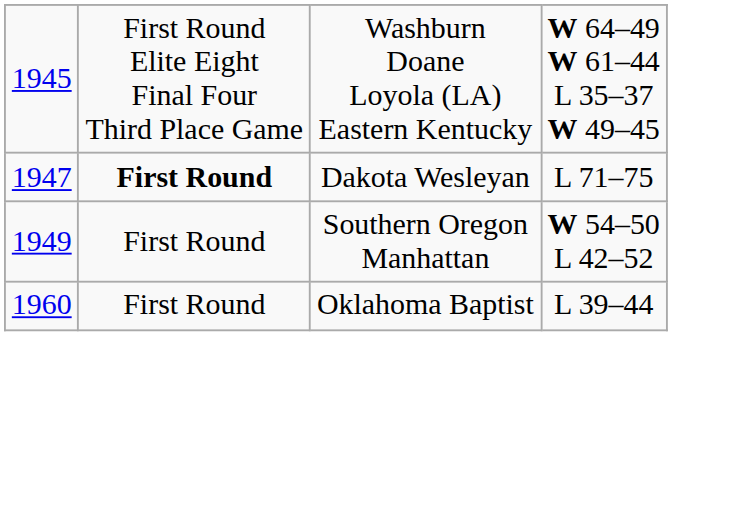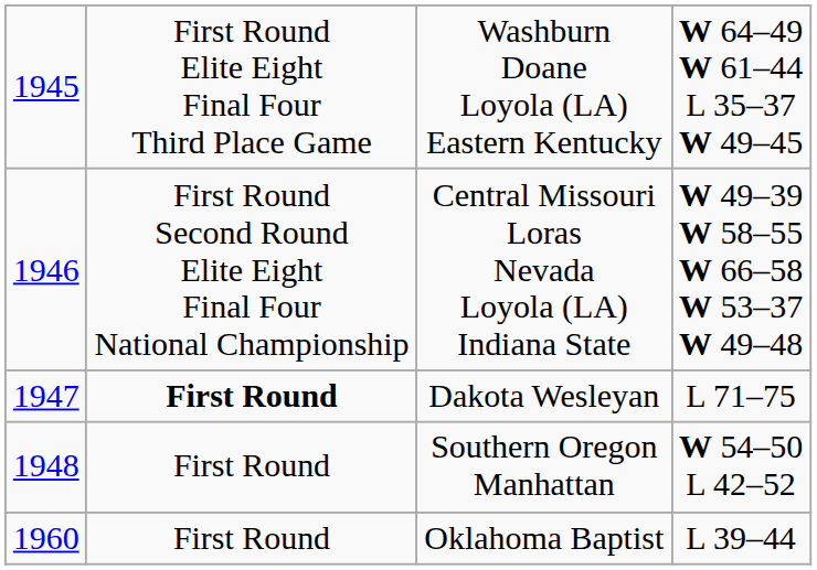+ row: 1946 | First Round Second Round Elite Eight Final Four National Championship | Central Missouri Loras Nevada Loyola (LA) Indiana State | W 49–39 W 58–55 W 66–58 W 53–37 W 49–48
Southern Oregon Manhattan | column 1: 1949 -> 1948
